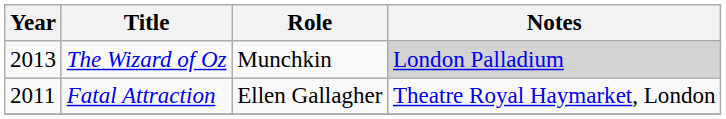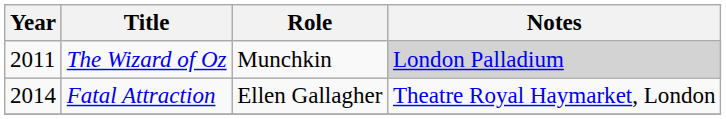The Wizard of Oz | Year: 2013 -> 2011
Fatal Attraction | Year: 2011 -> 2014
